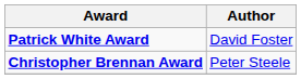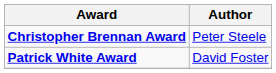rows swapped: Christopher Brennan Award <-> Patrick White Award
